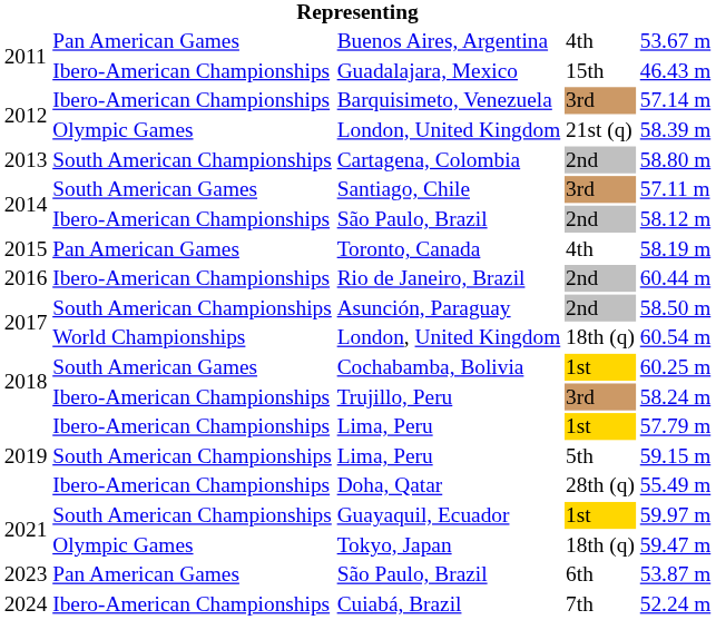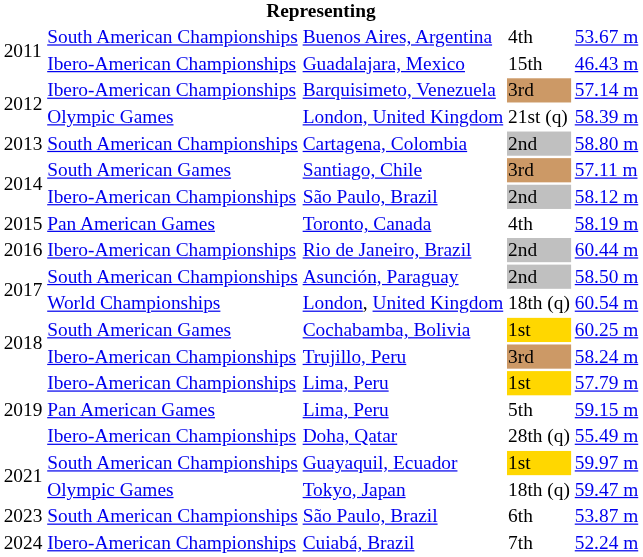Buenos Aires, Argentina | column 2: Pan American Games -> South American Championships
Lima, Peru / 5th | column 2: South American Championships -> Pan American Games
São Paulo, Brazil / 6th | column 2: Pan American Games -> South American Championships
